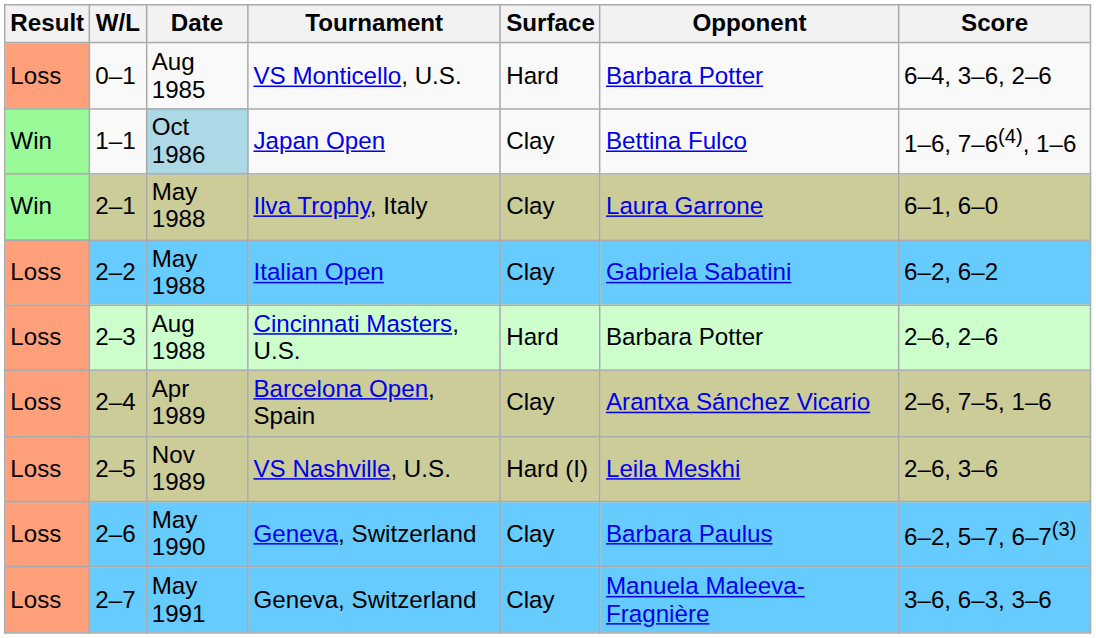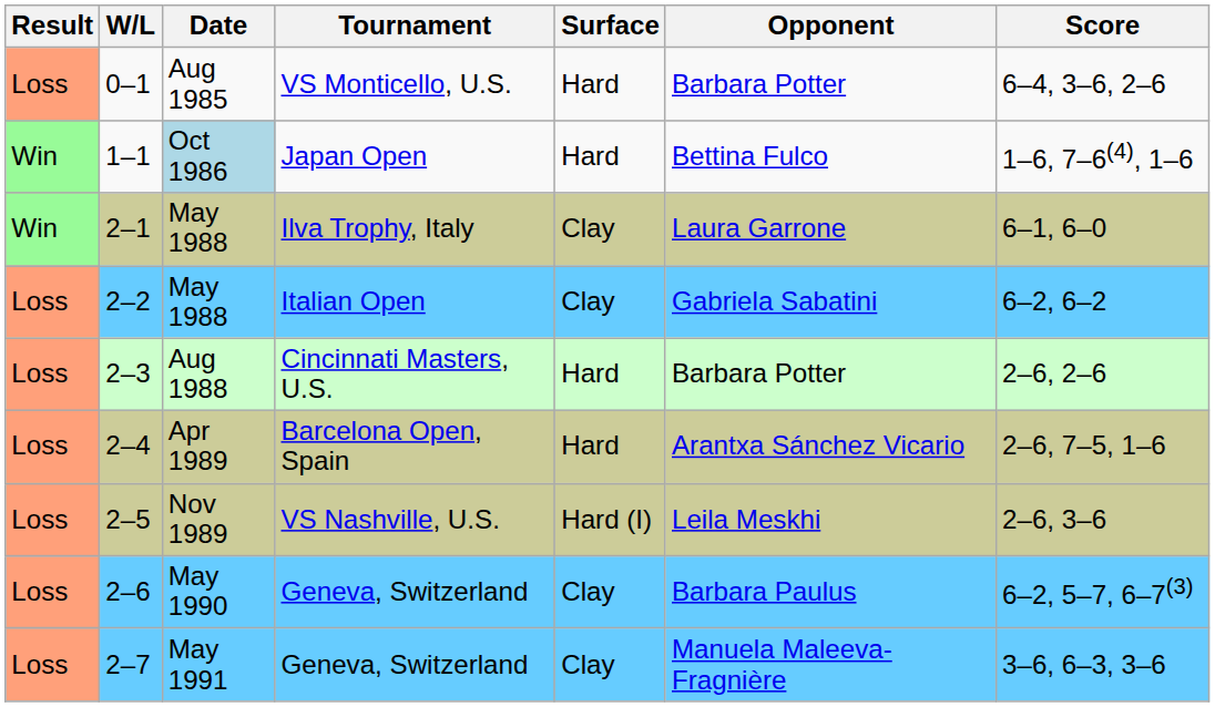1–1 | Surface: Clay -> Hard
2–4 | Surface: Clay -> Hard
